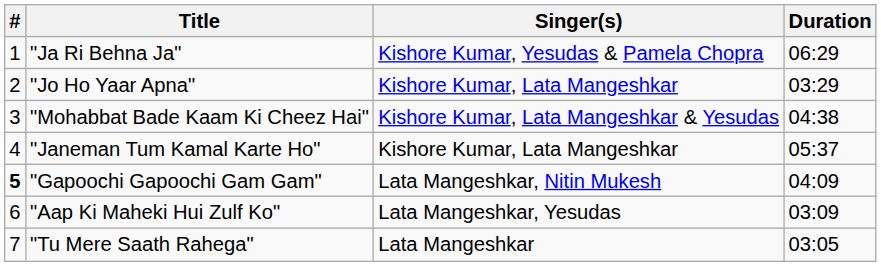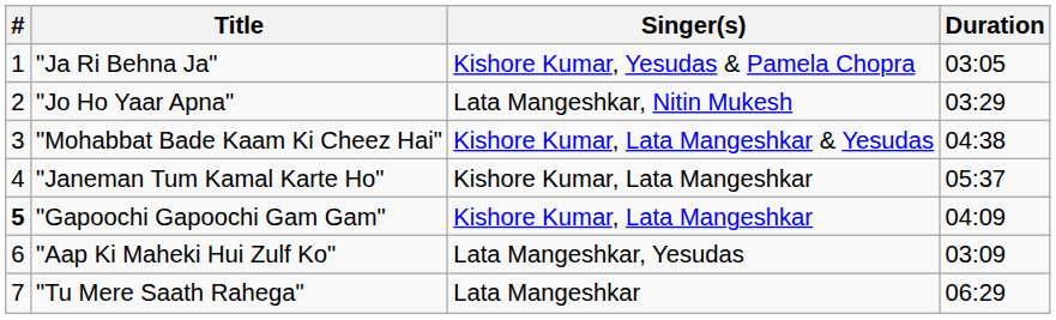"Ja Ri Behna Ja" | Duration: 06:29 -> 03:05
"Jo Ho Yaar Apna" | Singer(s): Kishore Kumar, Lata Mangeshkar -> Lata Mangeshkar, Nitin Mukesh
"Gapoochi Gapoochi Gam Gam" | Singer(s): Lata Mangeshkar, Nitin Mukesh -> Kishore Kumar, Lata Mangeshkar
"Tu Mere Saath Rahega" | Duration: 03:05 -> 06:29
